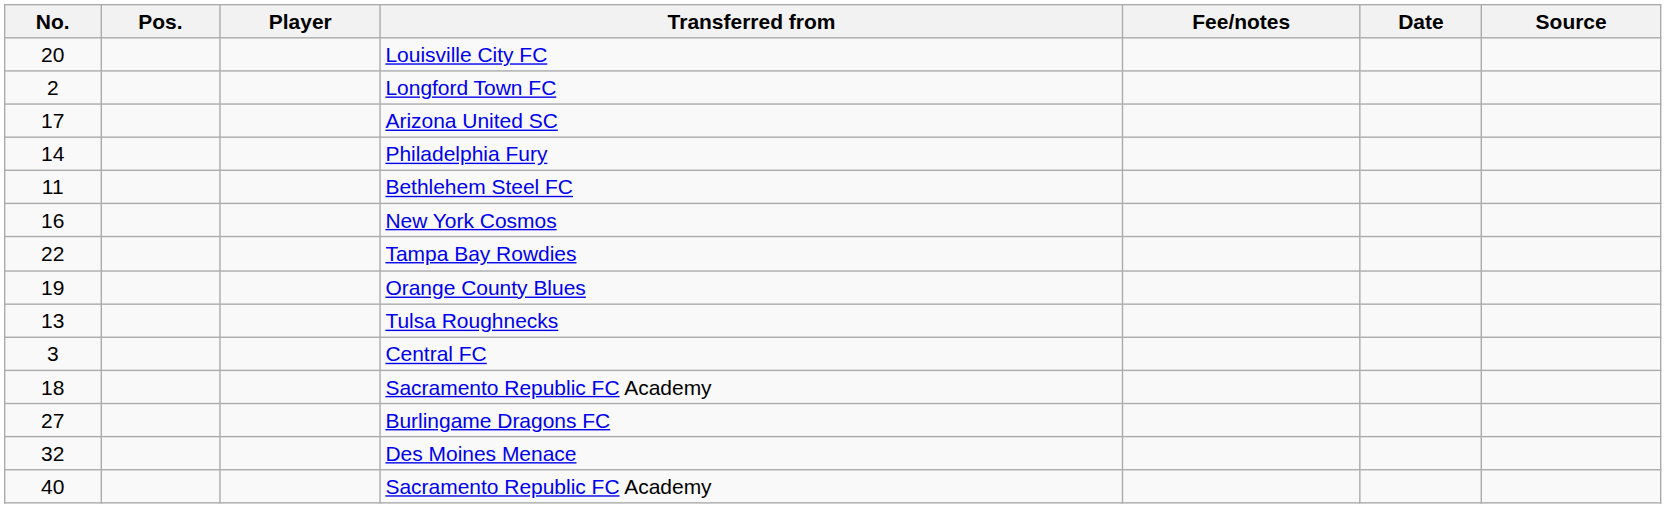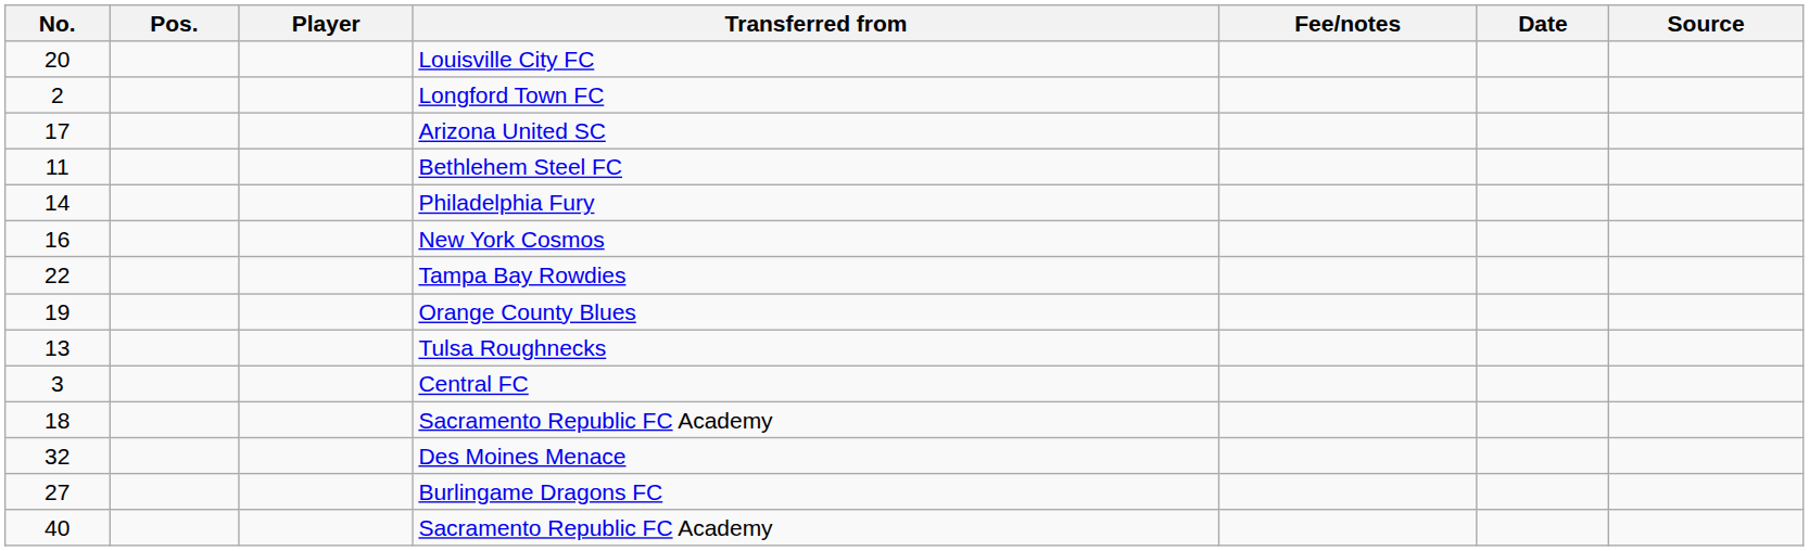rows swapped: Bethlehem Steel FC <-> Philadelphia Fury
rows swapped: Des Moines Menace <-> Burlingame Dragons FC
